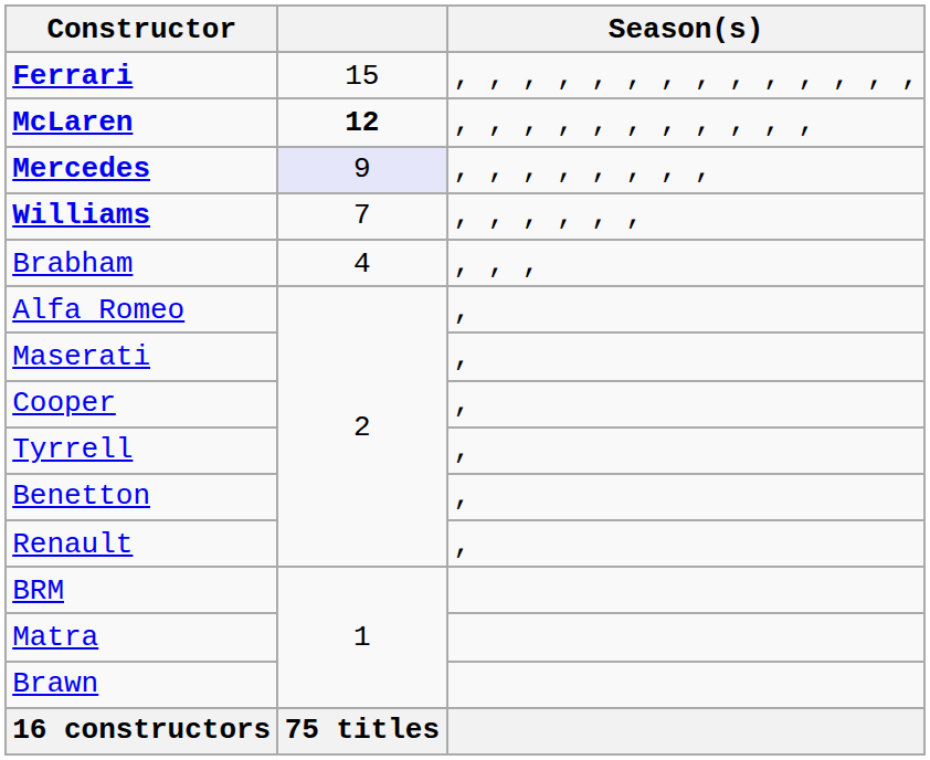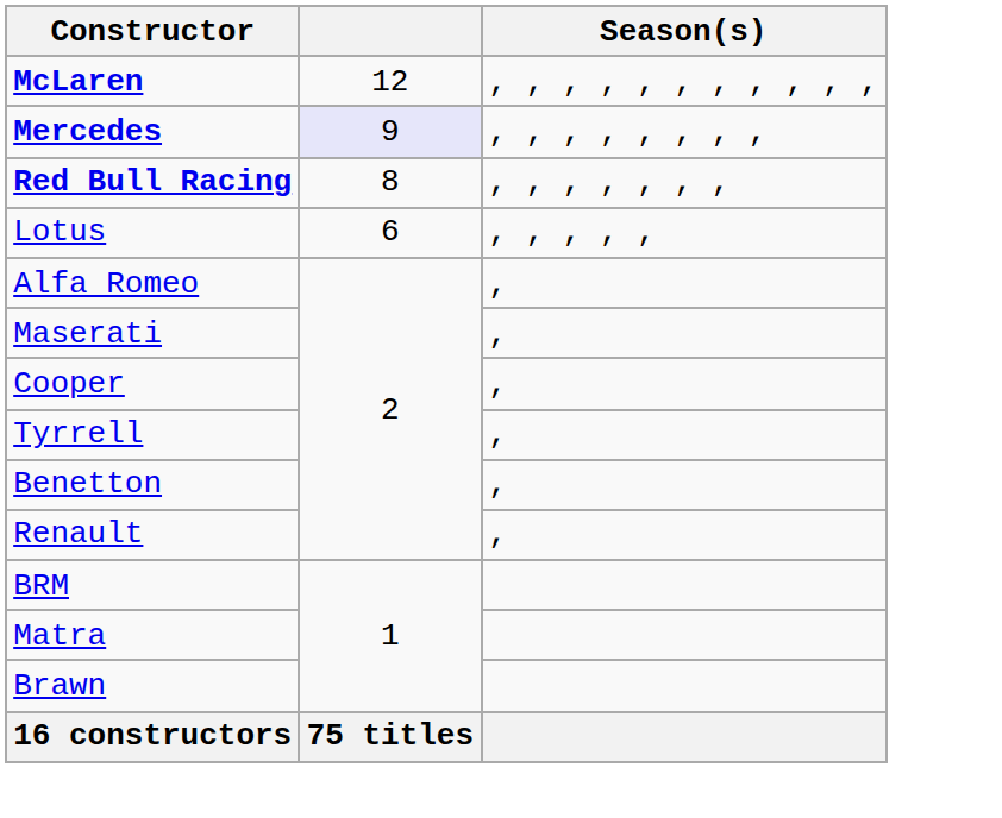- row: Ferrari | 15 | , , , , , , , , , , , , , ,
McLaren | column 2: bold -> normal
+ row: Red Bull Racing | 8 | , , , , , , ,
- row: Williams | 7 | , , , , , ,
+ row: Lotus | 6 | , , , , ,
- row: Brabham | 4 | , , ,
